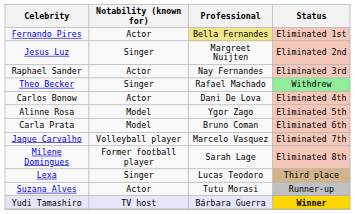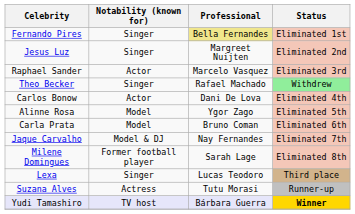Fernando Pires | Notability (known for): Actor -> Singer
Raphael Sander | Professional: Nay Fernandes -> Marcelo Vasquez
Jaque Carvalho | Notability (known for): Volleyball player -> Model & DJ
Jaque Carvalho | Professional: Marcelo Vasquez -> Nay Fernandes
Suzana Alves | Notability (known for): Actor -> Actress
